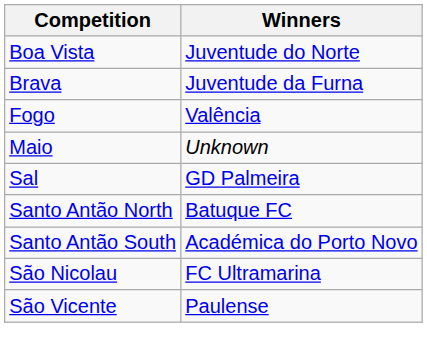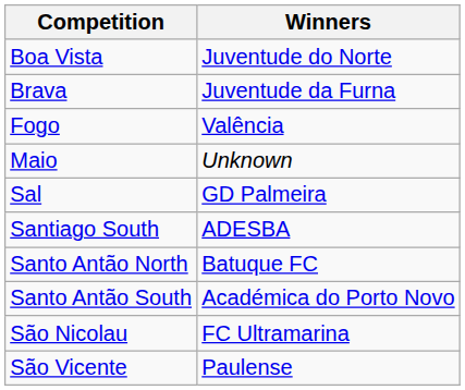+ row: Santiago South | ADESBA
